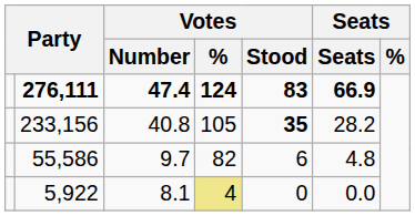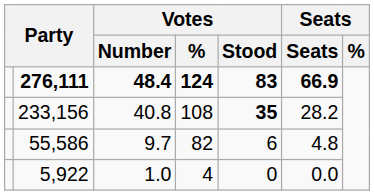276,111 | Votes / Number: 47.4 -> 48.4
233,156 | Votes / %: 105 -> 108
5,922 | Votes / Number: 8.1 -> 1.0
5,922 | Votes / %: khaki background -> no background
